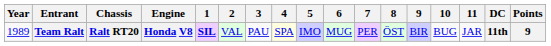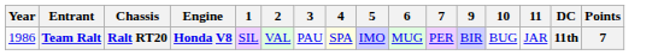- column: 8 | ÖST
Team Ralt | Year: 1989 -> 1986
Team Ralt | 1: bold -> normal
Team Ralt | Points: 9 -> 7
